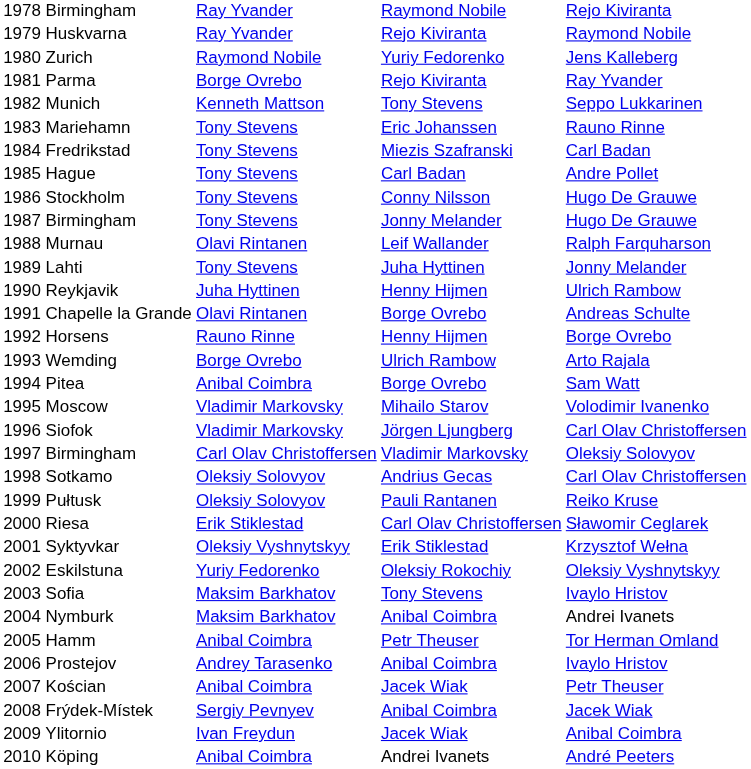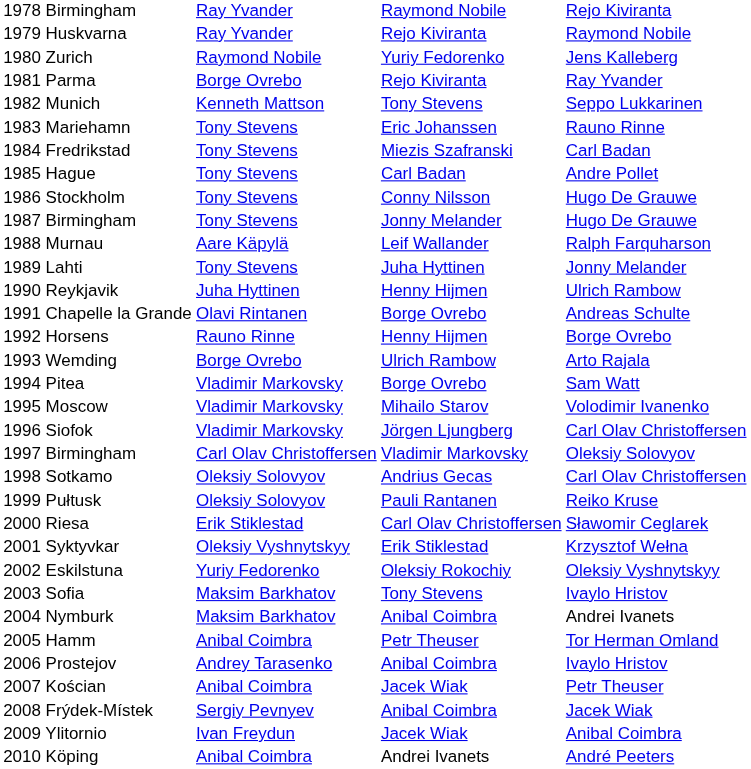1988 Murnau | column 2: Olavi Rintanen -> Aare Käpylä
1994 Pitea | column 2: Anibal Coimbra -> Vladimir Markovsky
